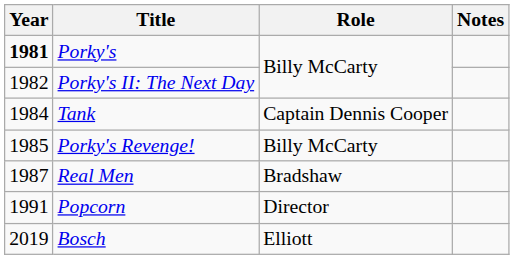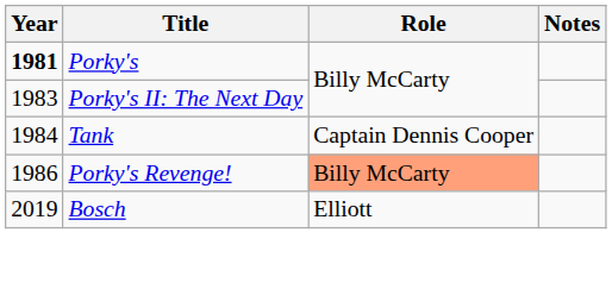Porky's II: The Next Day | Year: 1982 -> 1983
Porky's Revenge! | Year: 1985 -> 1986
Porky's Revenge! | Role: no background -> lightsalmon background
- row: 1987 | Real Men | Bradshaw
- row: 1991 | Popcorn | Director
